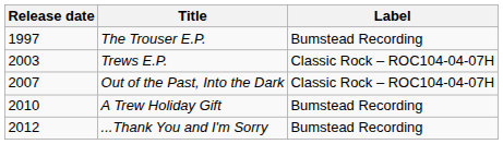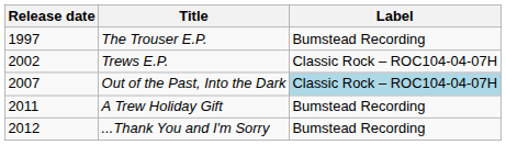Trews E.P. | Release date: 2003 -> 2002
Out of the Past, Into the Dark | Label: no background -> lightblue background
A Trew Holiday Gift | Release date: 2010 -> 2011
